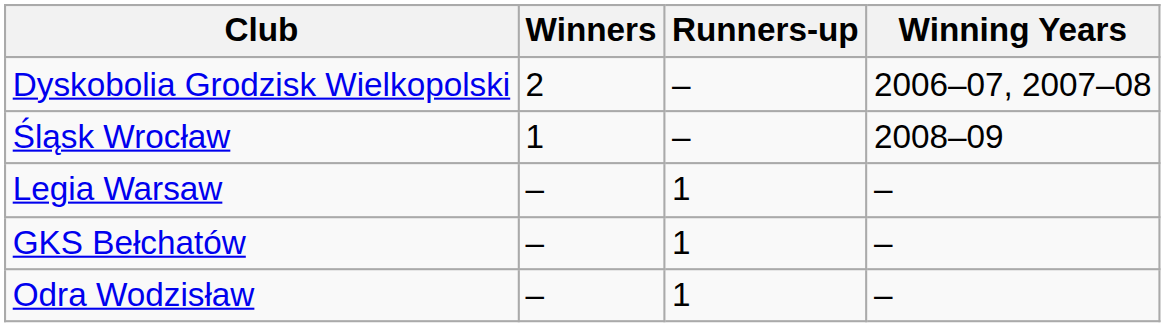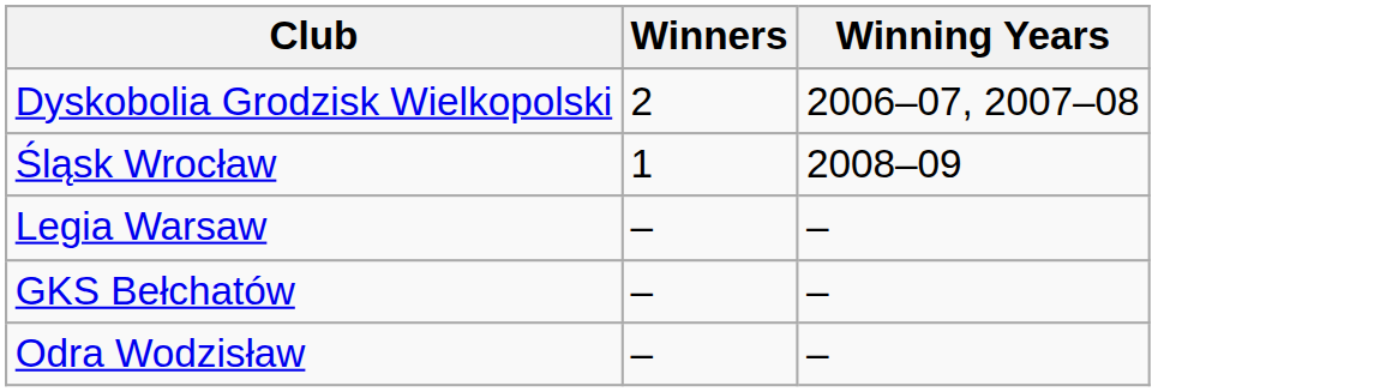- column: Runners-up | – | – | 1 | 1 | 1
